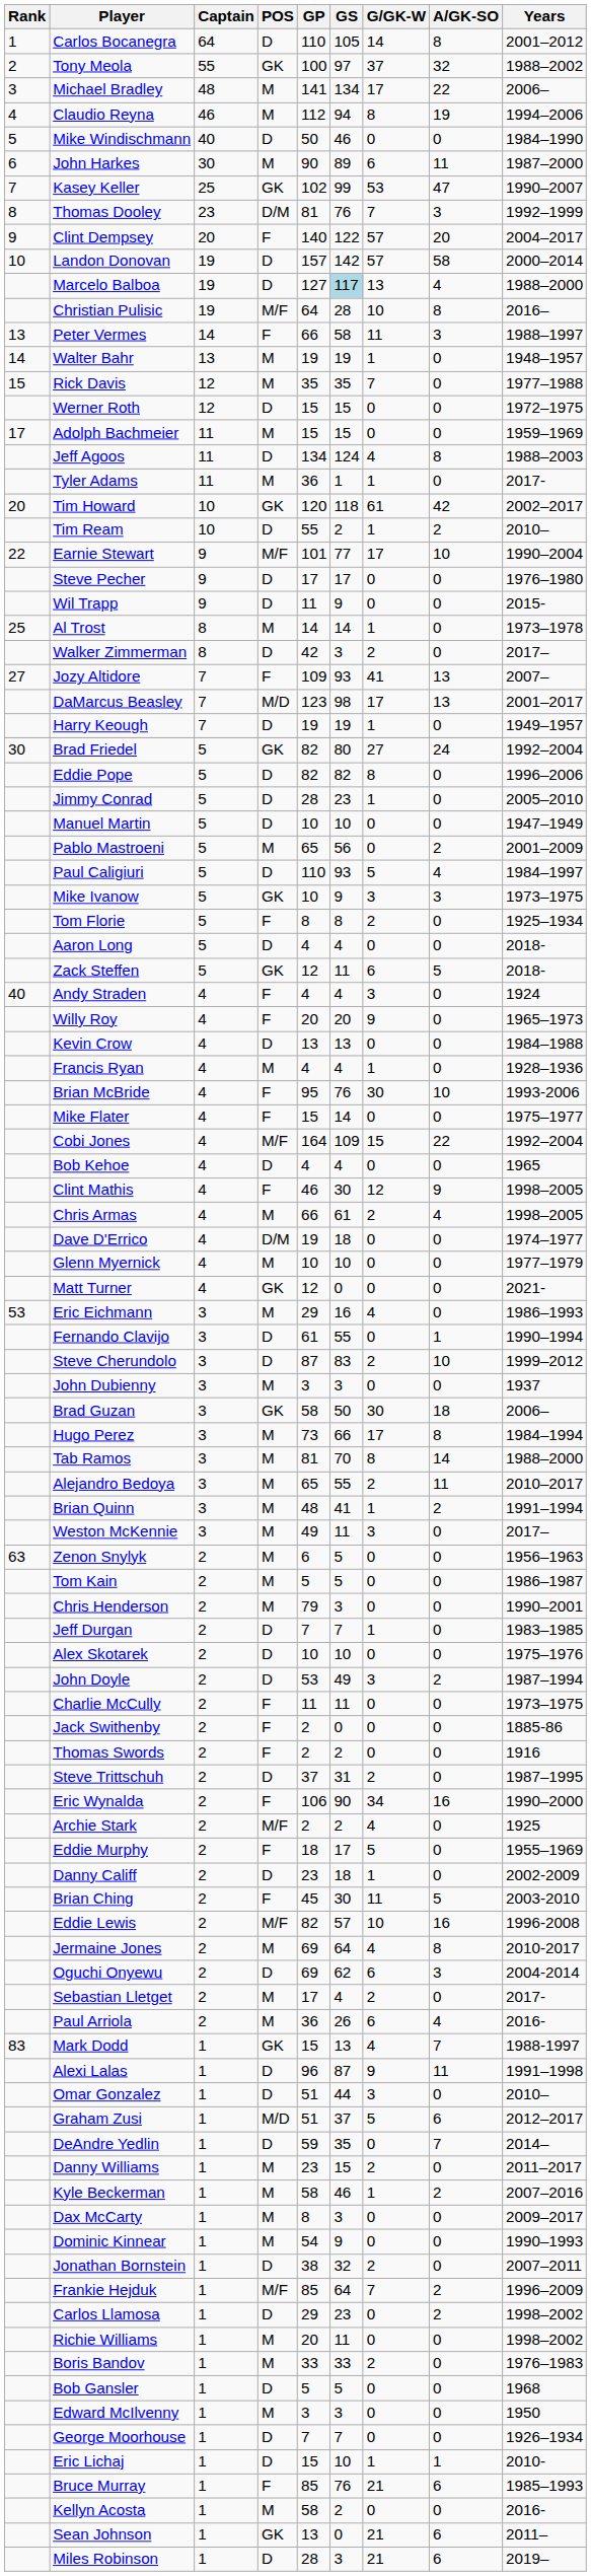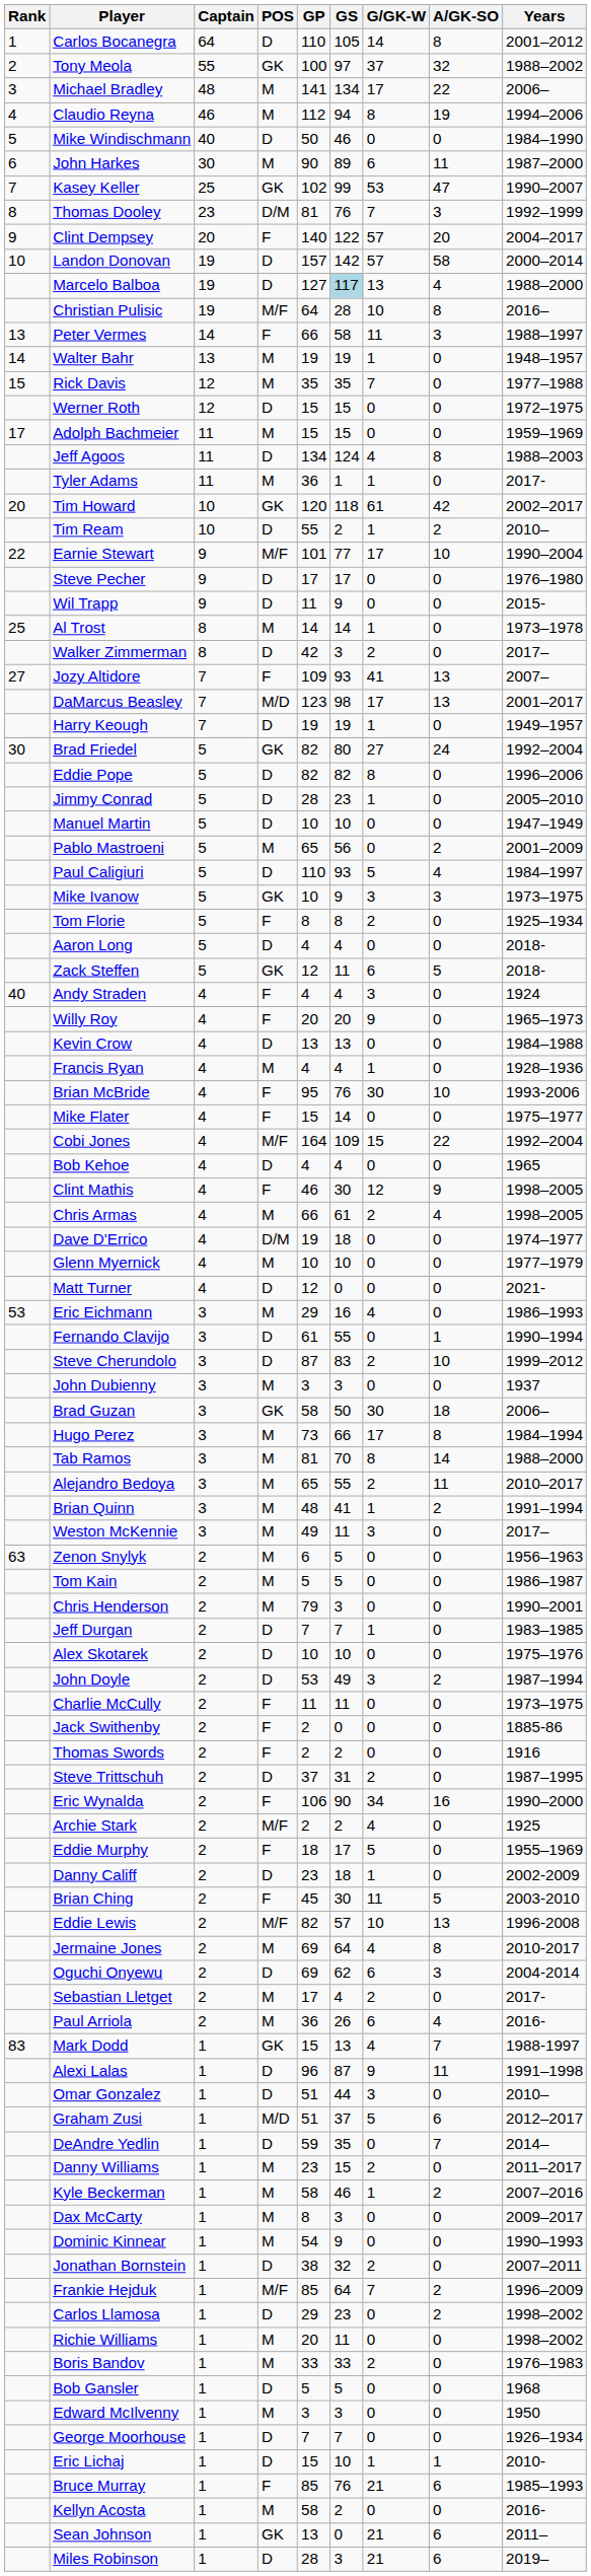Matt Turner | POS: GK -> D
Eddie Lewis | A/GK-SO: 16 -> 13
